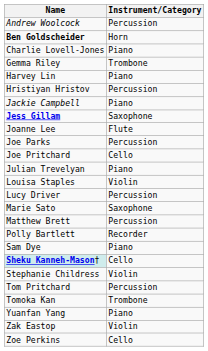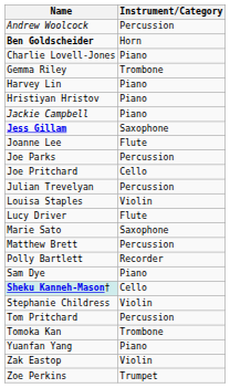Hristiyan Hristov | Instrument/Category: Percussion -> Piano
Julian Trevelyan | Instrument/Category: Piano -> Percussion
Lucy Driver | Instrument/Category: Percussion -> Flute
Zoe Perkins | Instrument/Category: Cello -> Trumpet
